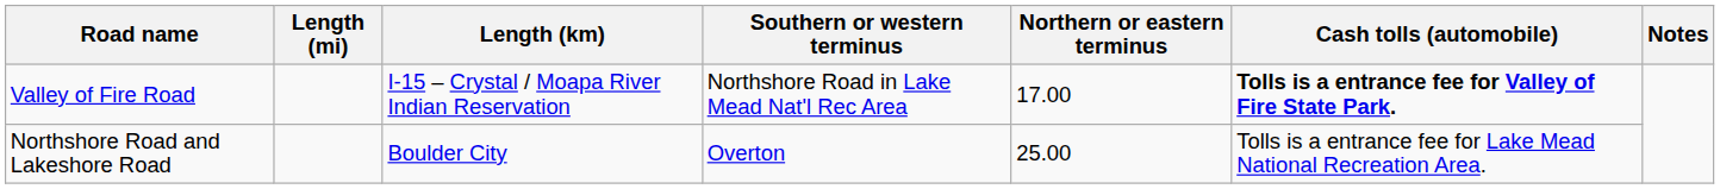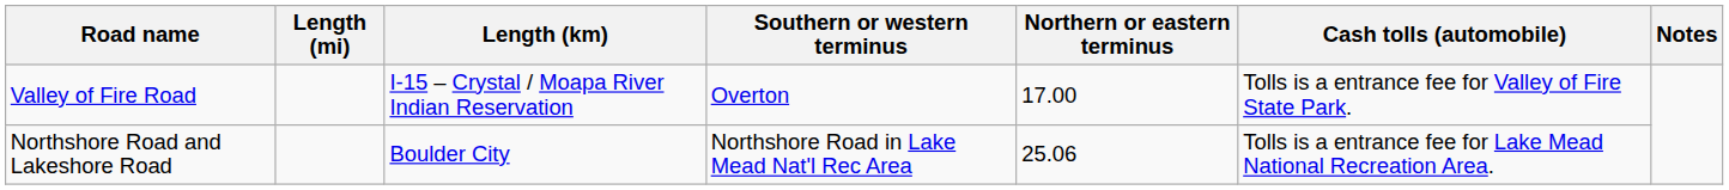Valley of Fire Road | Southern or western terminus: Northshore Road in Lake Mead Nat'l Rec Area -> Overton
Valley of Fire Road | Cash tolls (automobile): bold -> normal
Northshore Road and Lakeshore Road | Southern or western terminus: Overton -> Northshore Road in Lake Mead Nat'l Rec Area
Northshore Road and Lakeshore Road | Northern or eastern terminus: 25.00 -> 25.06
